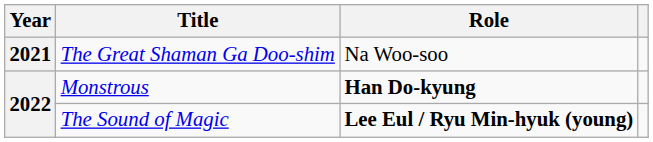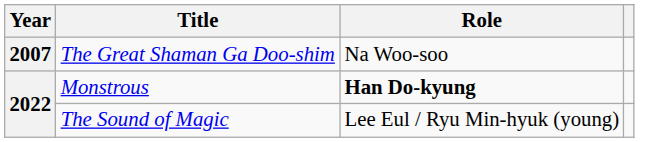The Great Shaman Ga Doo-shim | Year: 2021 -> 2007
The Sound of Magic | Role: bold -> normal
